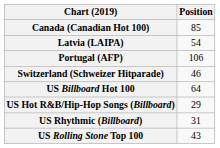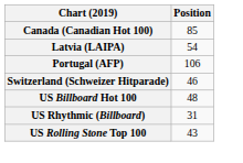US Billboard Hot 100 | Position: 64 -> 48
- row: US Hot R&B/Hip-Hop Songs (Billboard) | 29
